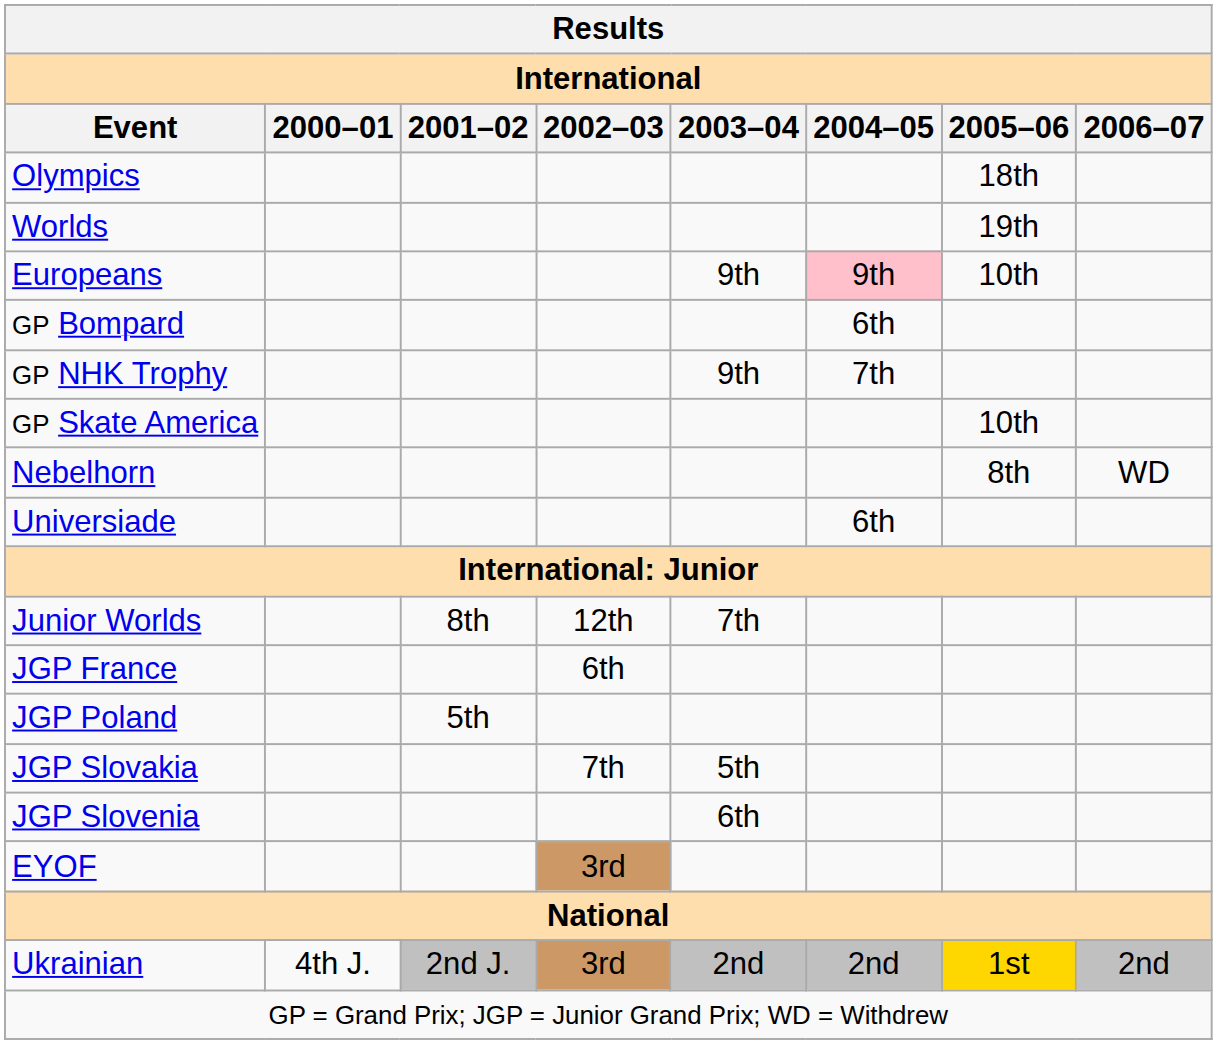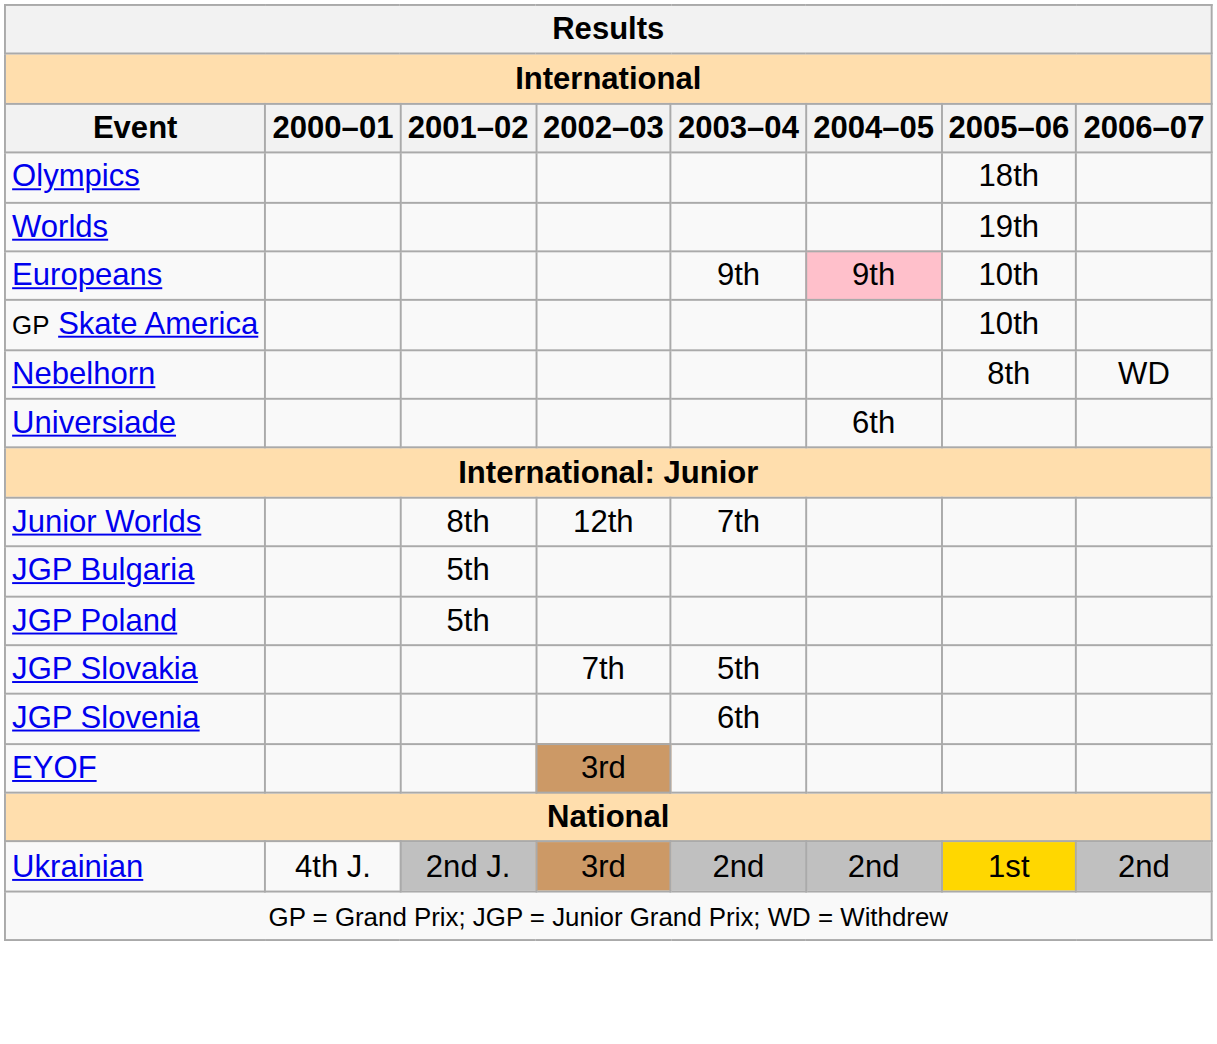- row: GP Bompard | 6th
- row: GP NHK Trophy | 9th | 7th
+ row: JGP Bulgaria | 5th
- row: JGP France | 6th
